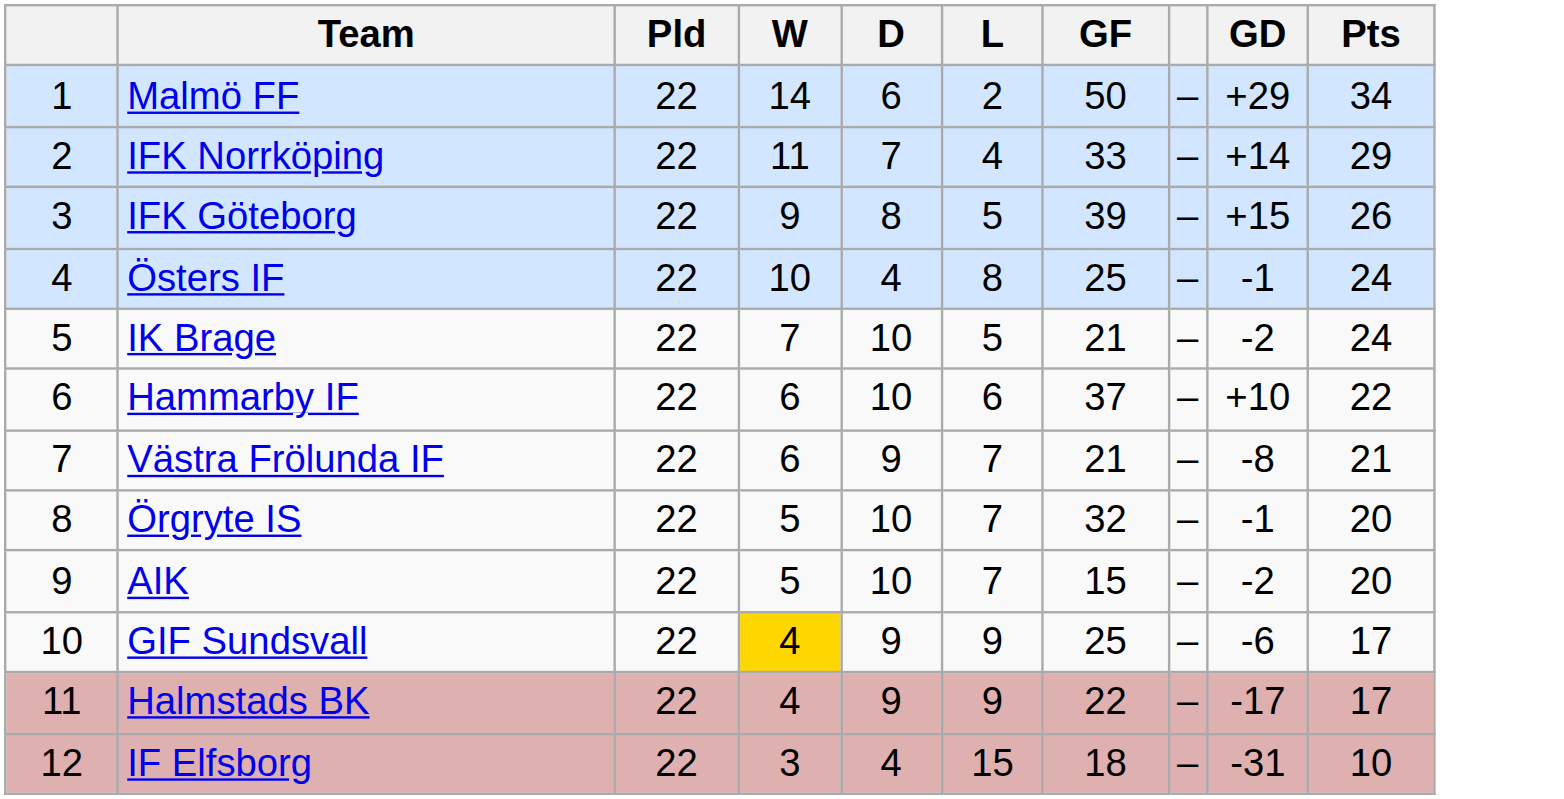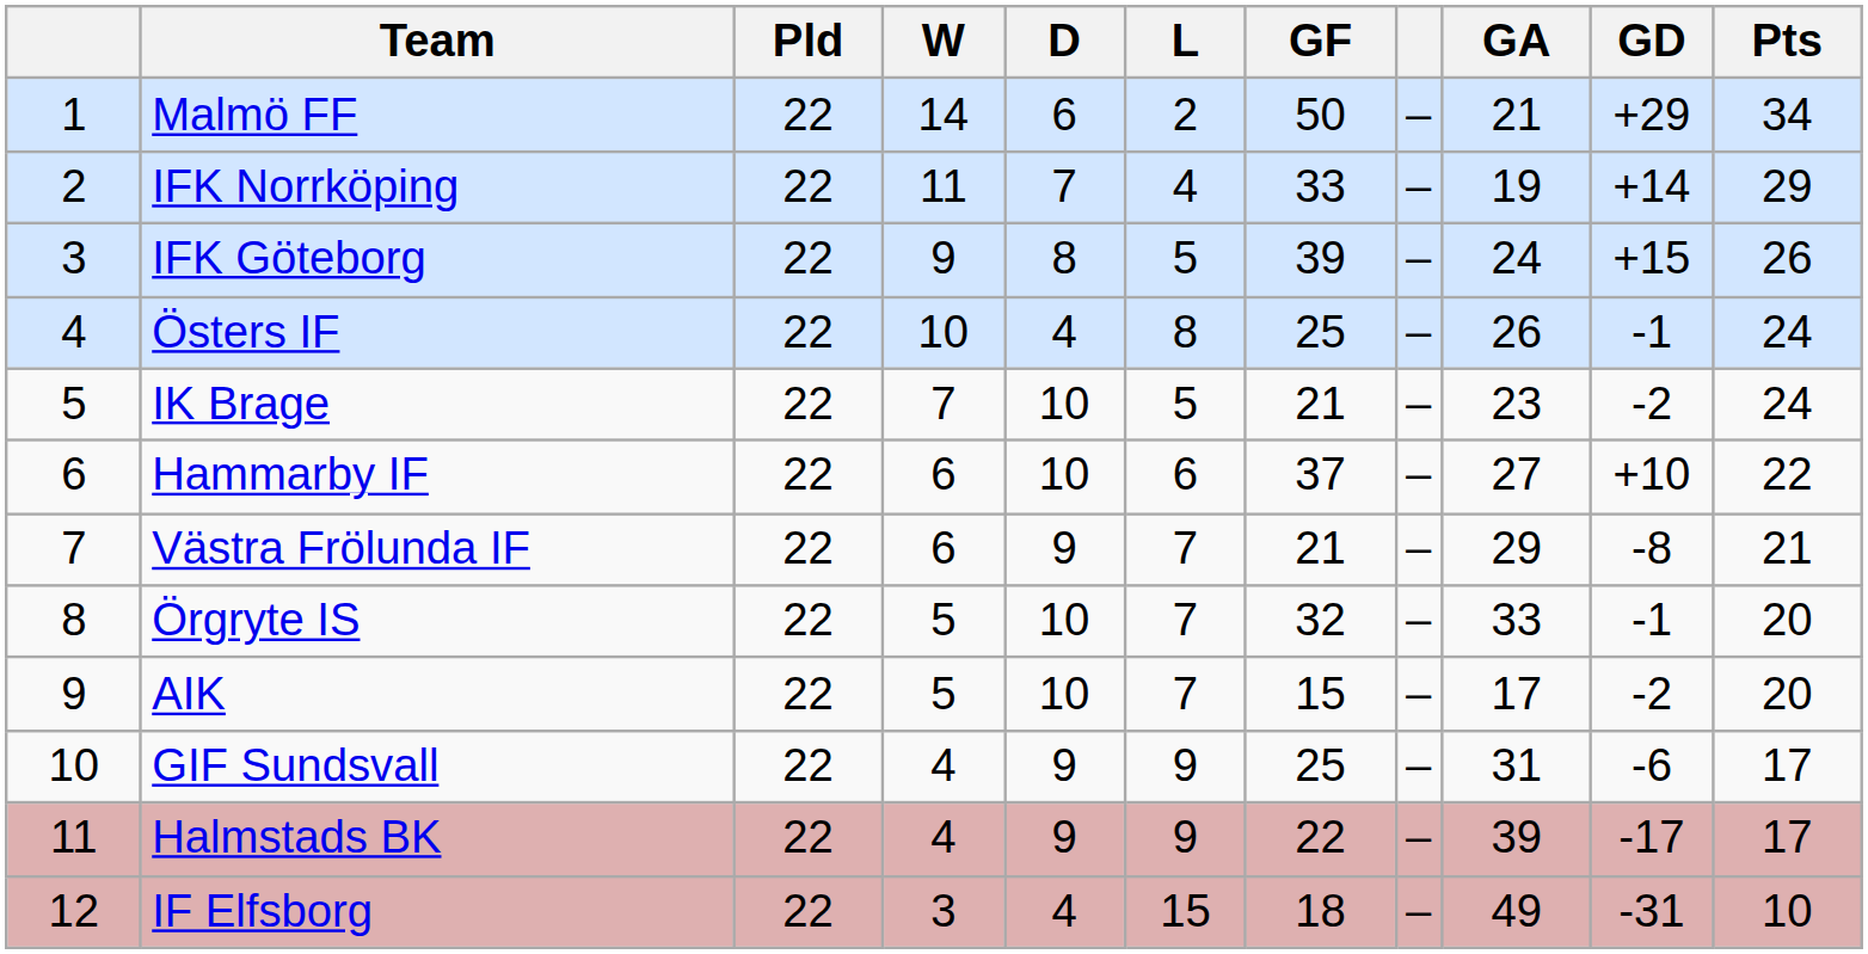+ column: GA | 21 | 19 | 24 | 26 | 23 | 27 | 29 | 33 | 17 | 31 | 39 | 49
GIF Sundsvall | W: gold background -> no background
